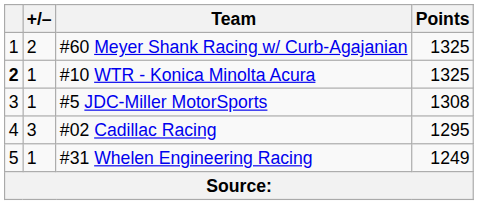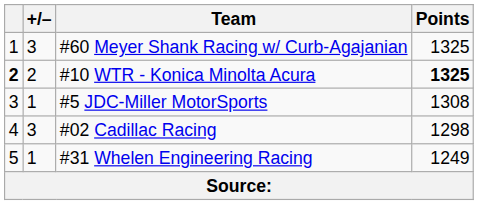#60 Meyer Shank Racing w/ Curb-Agajanian | +/–: 2 -> 3
#10 WTR - Konica Minolta Acura | +/–: 1 -> 2
#10 WTR - Konica Minolta Acura | Points: normal -> bold
#02 Cadillac Racing | Points: 1295 -> 1298
